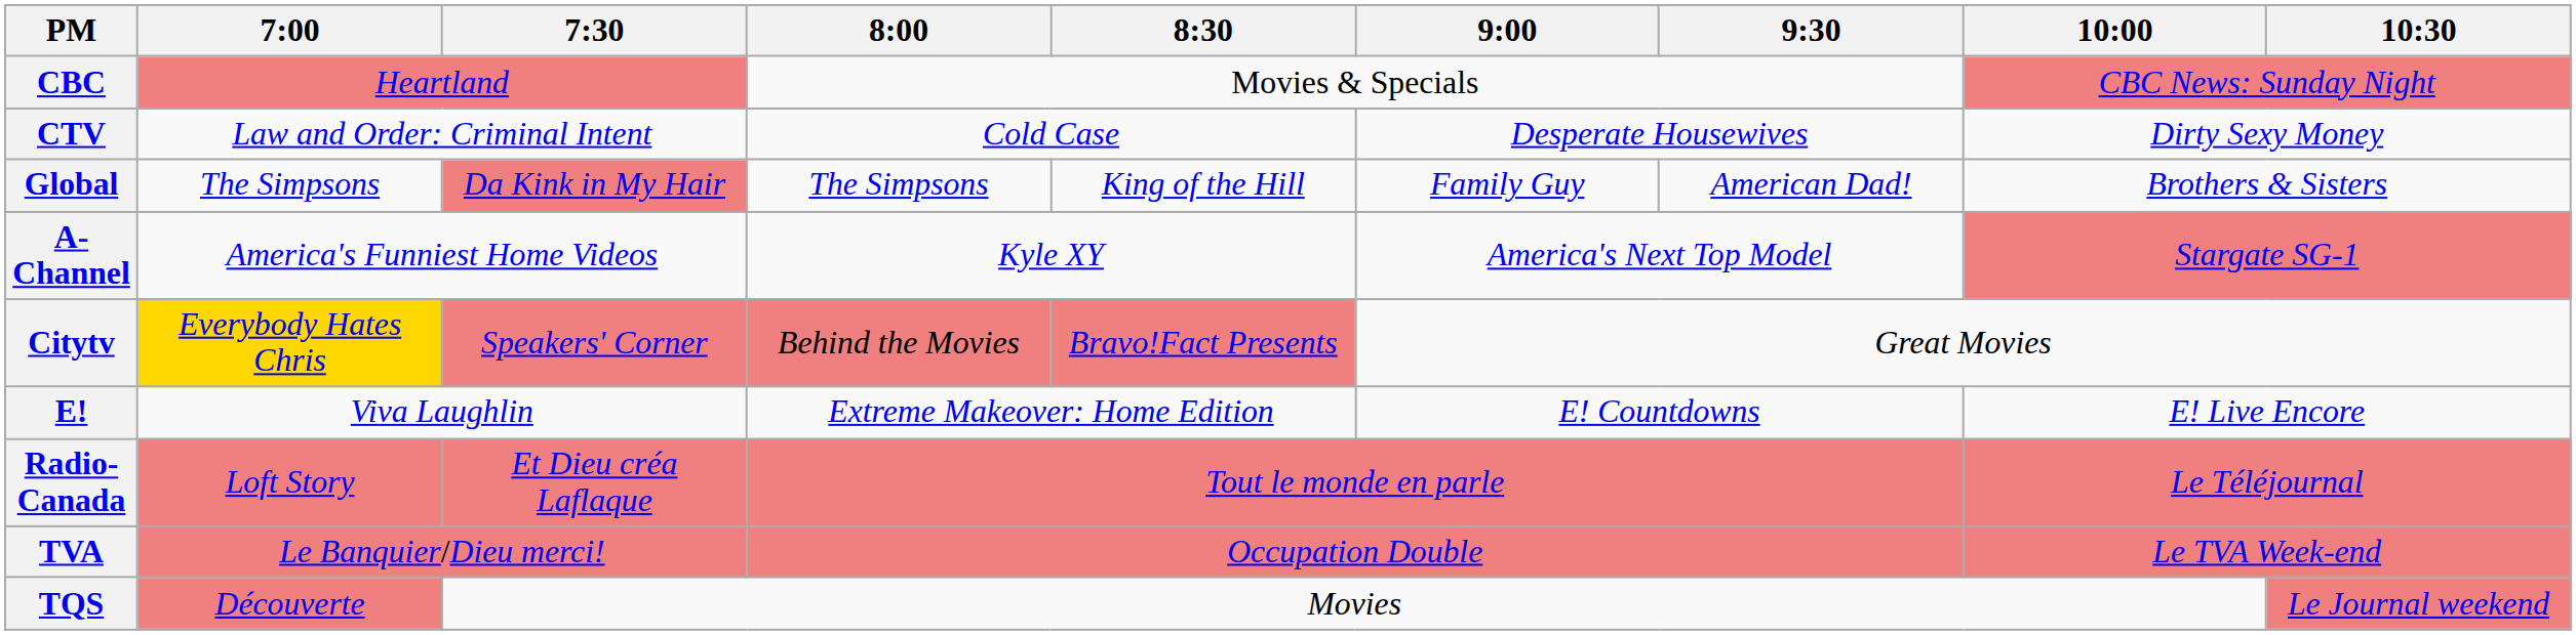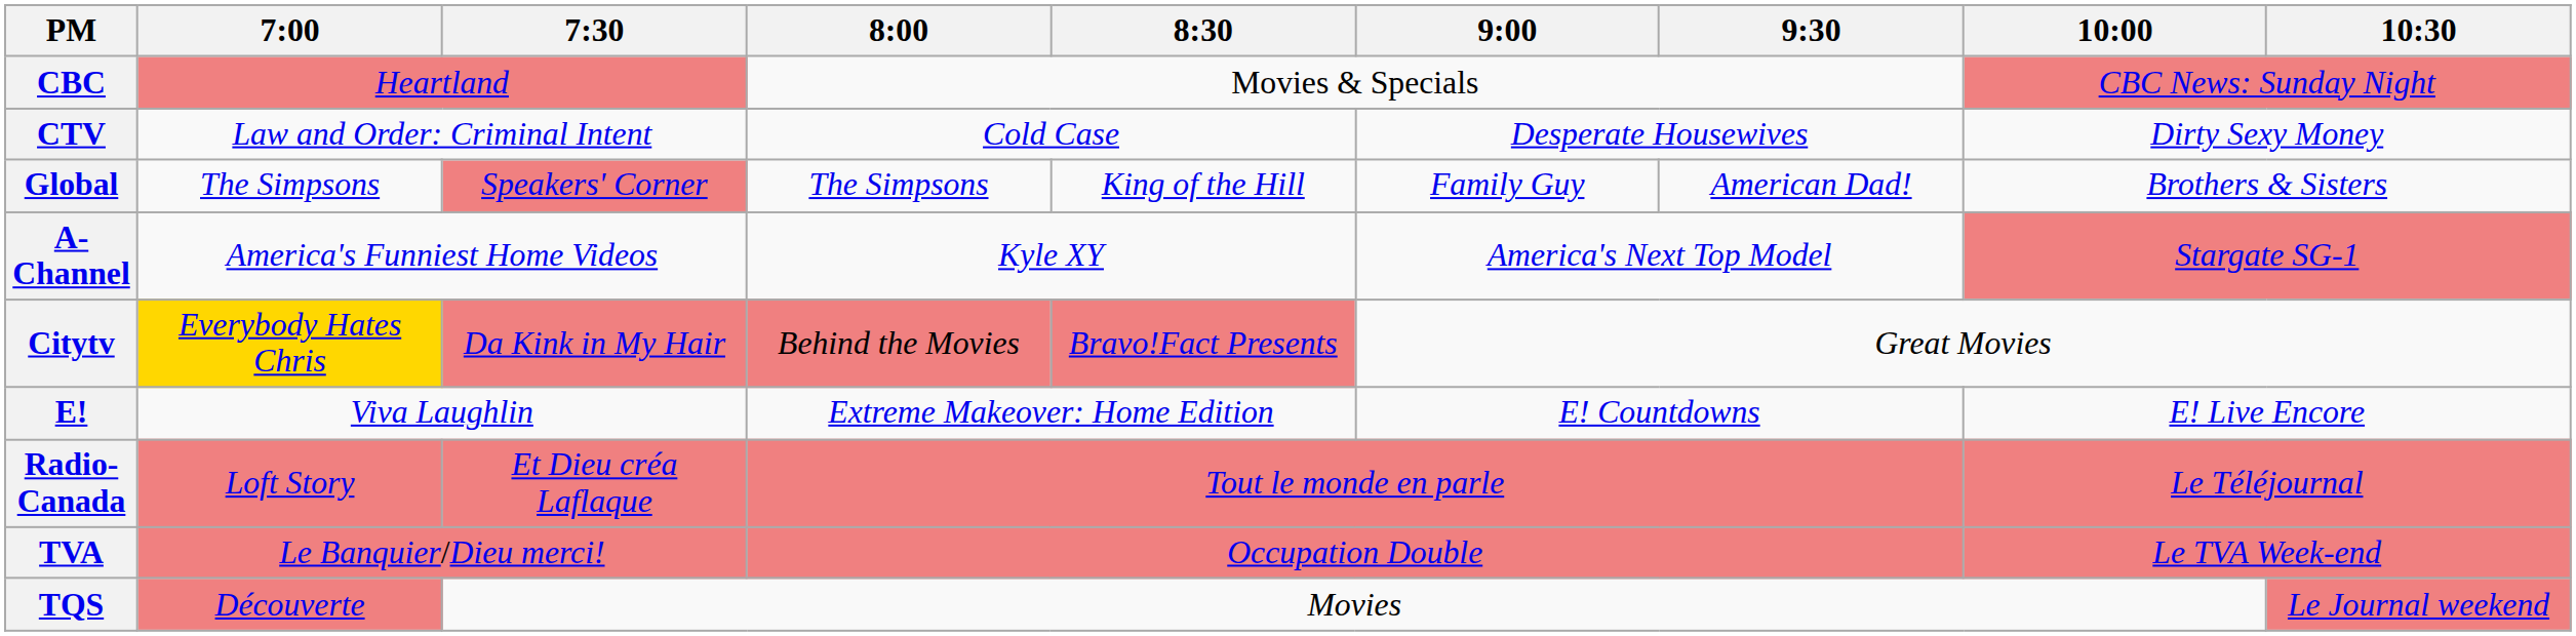Global | 7:30: Da Kink in My Hair -> Speakers' Corner
Citytv | 7:30: Speakers' Corner -> Da Kink in My Hair
